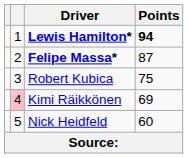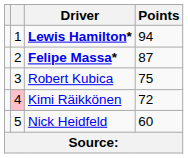Lewis Hamilton* | Points: bold -> normal
Kimi Räikkönen | Points: 69 -> 72
